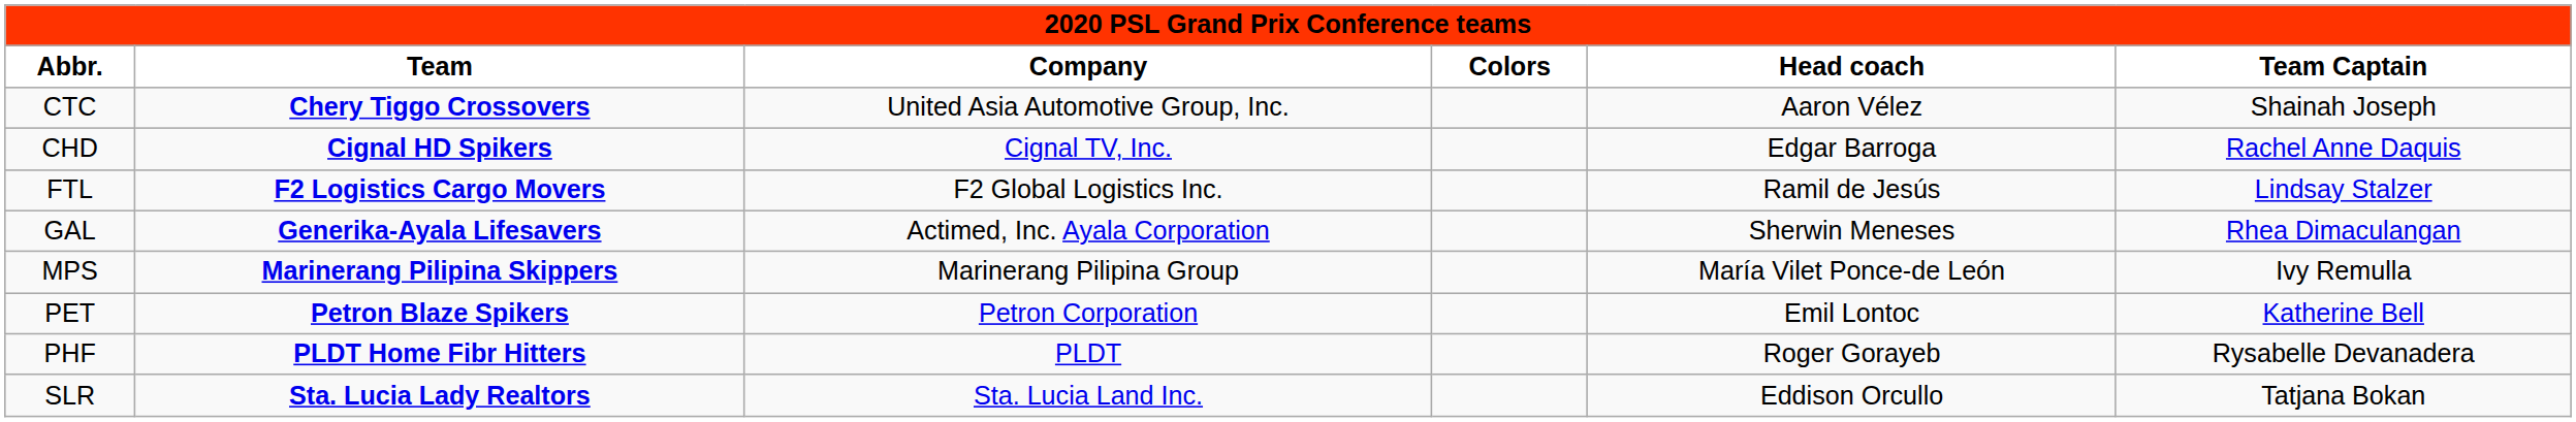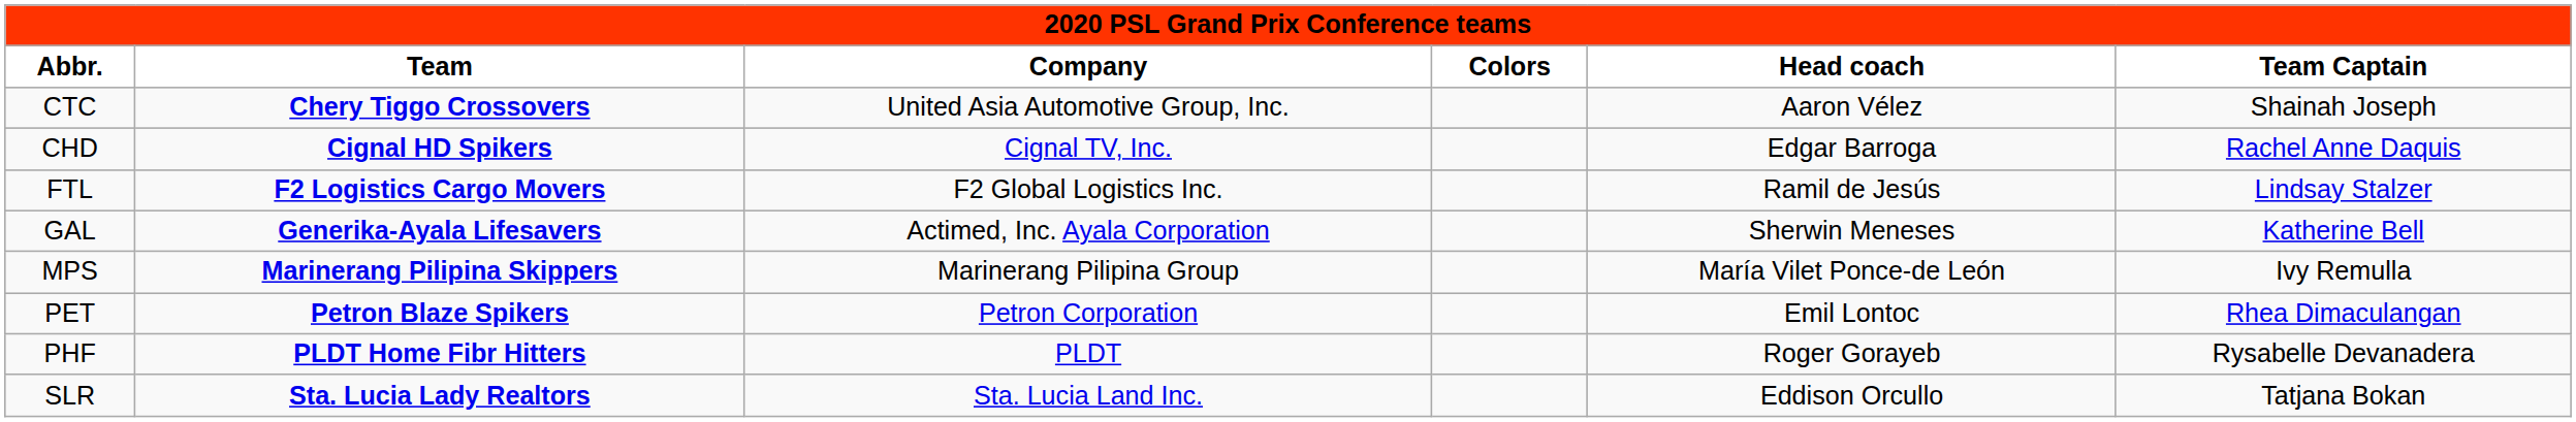GAL | Team Captain: Rhea Dimaculangan -> Katherine Bell
PET | Team Captain: Katherine Bell -> Rhea Dimaculangan
